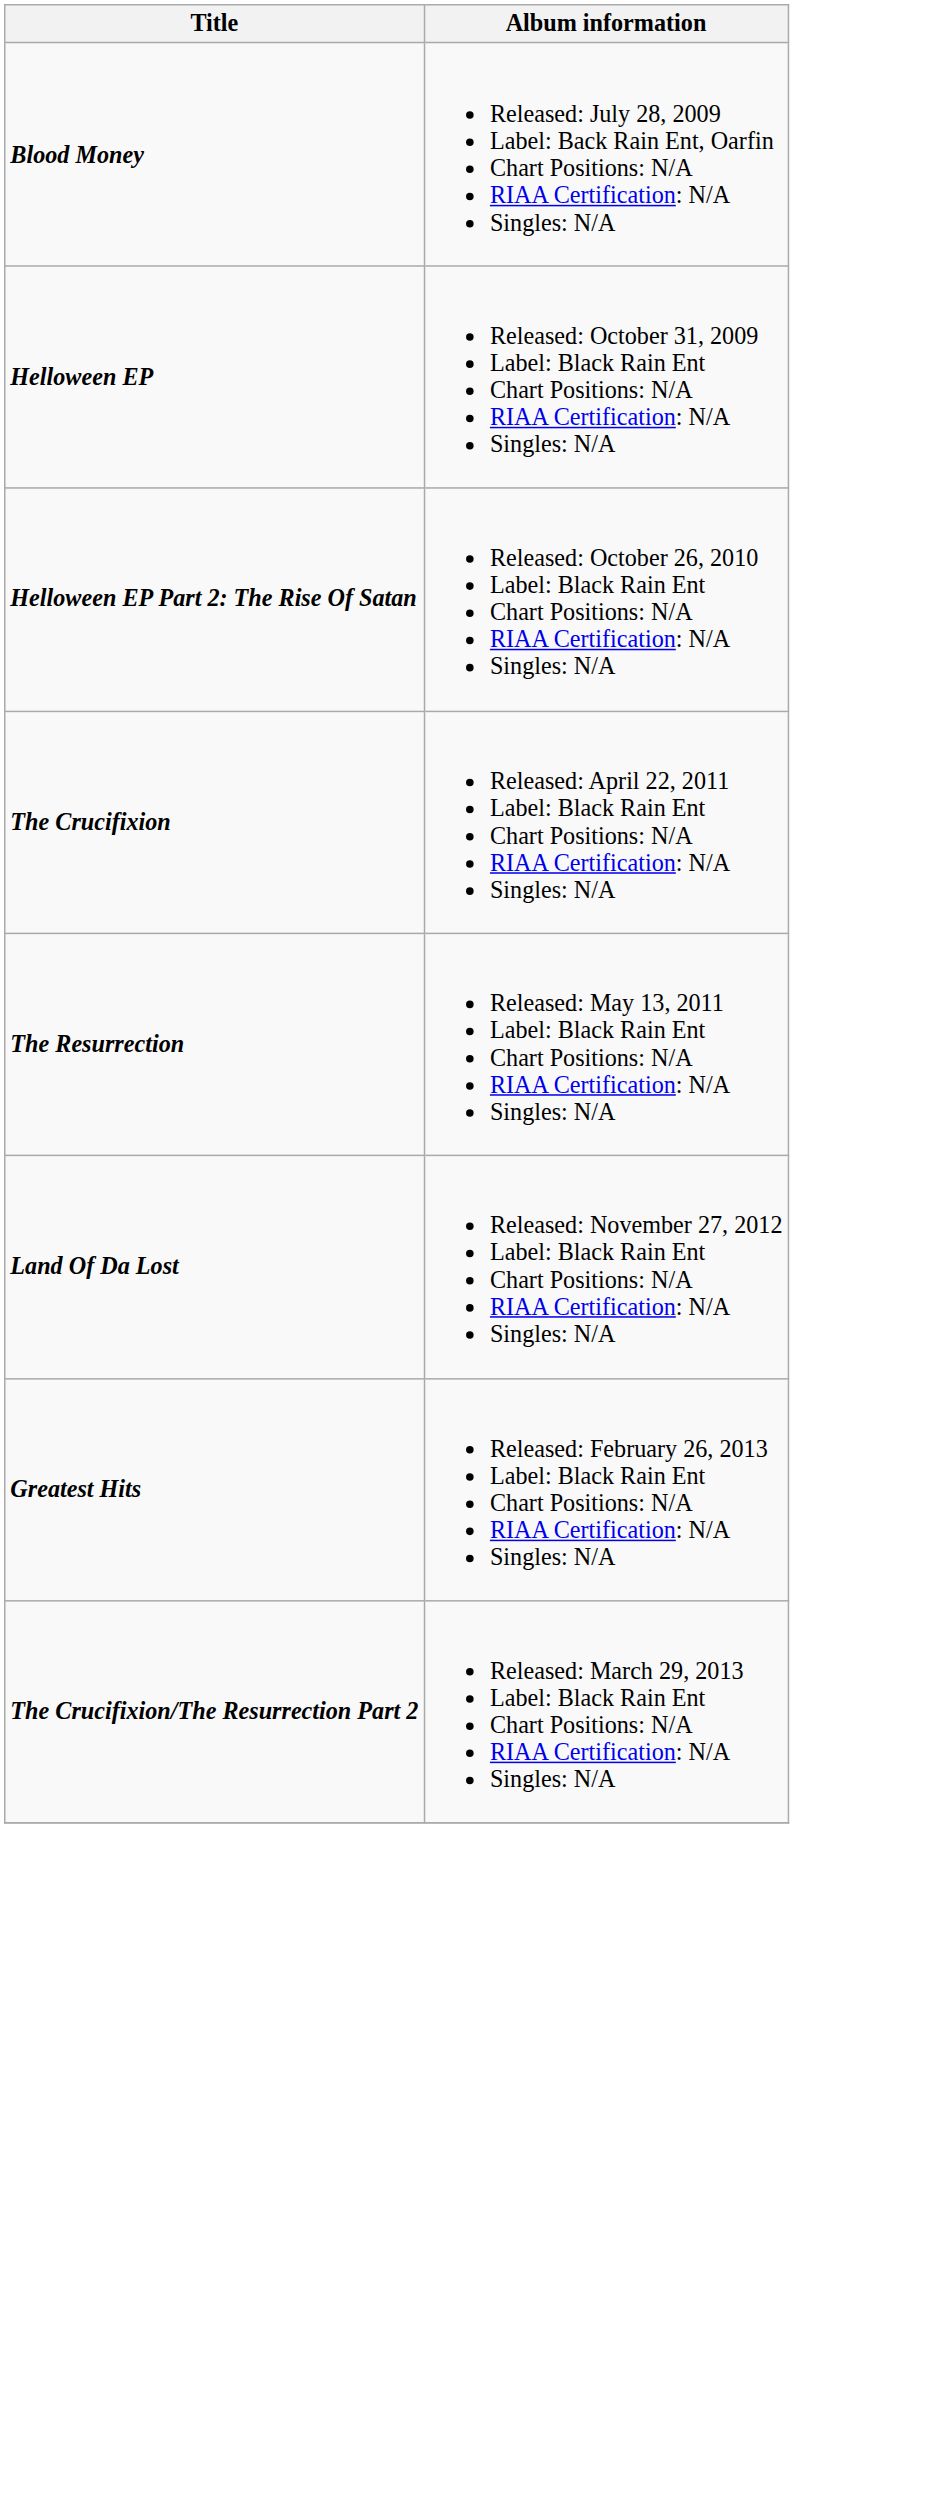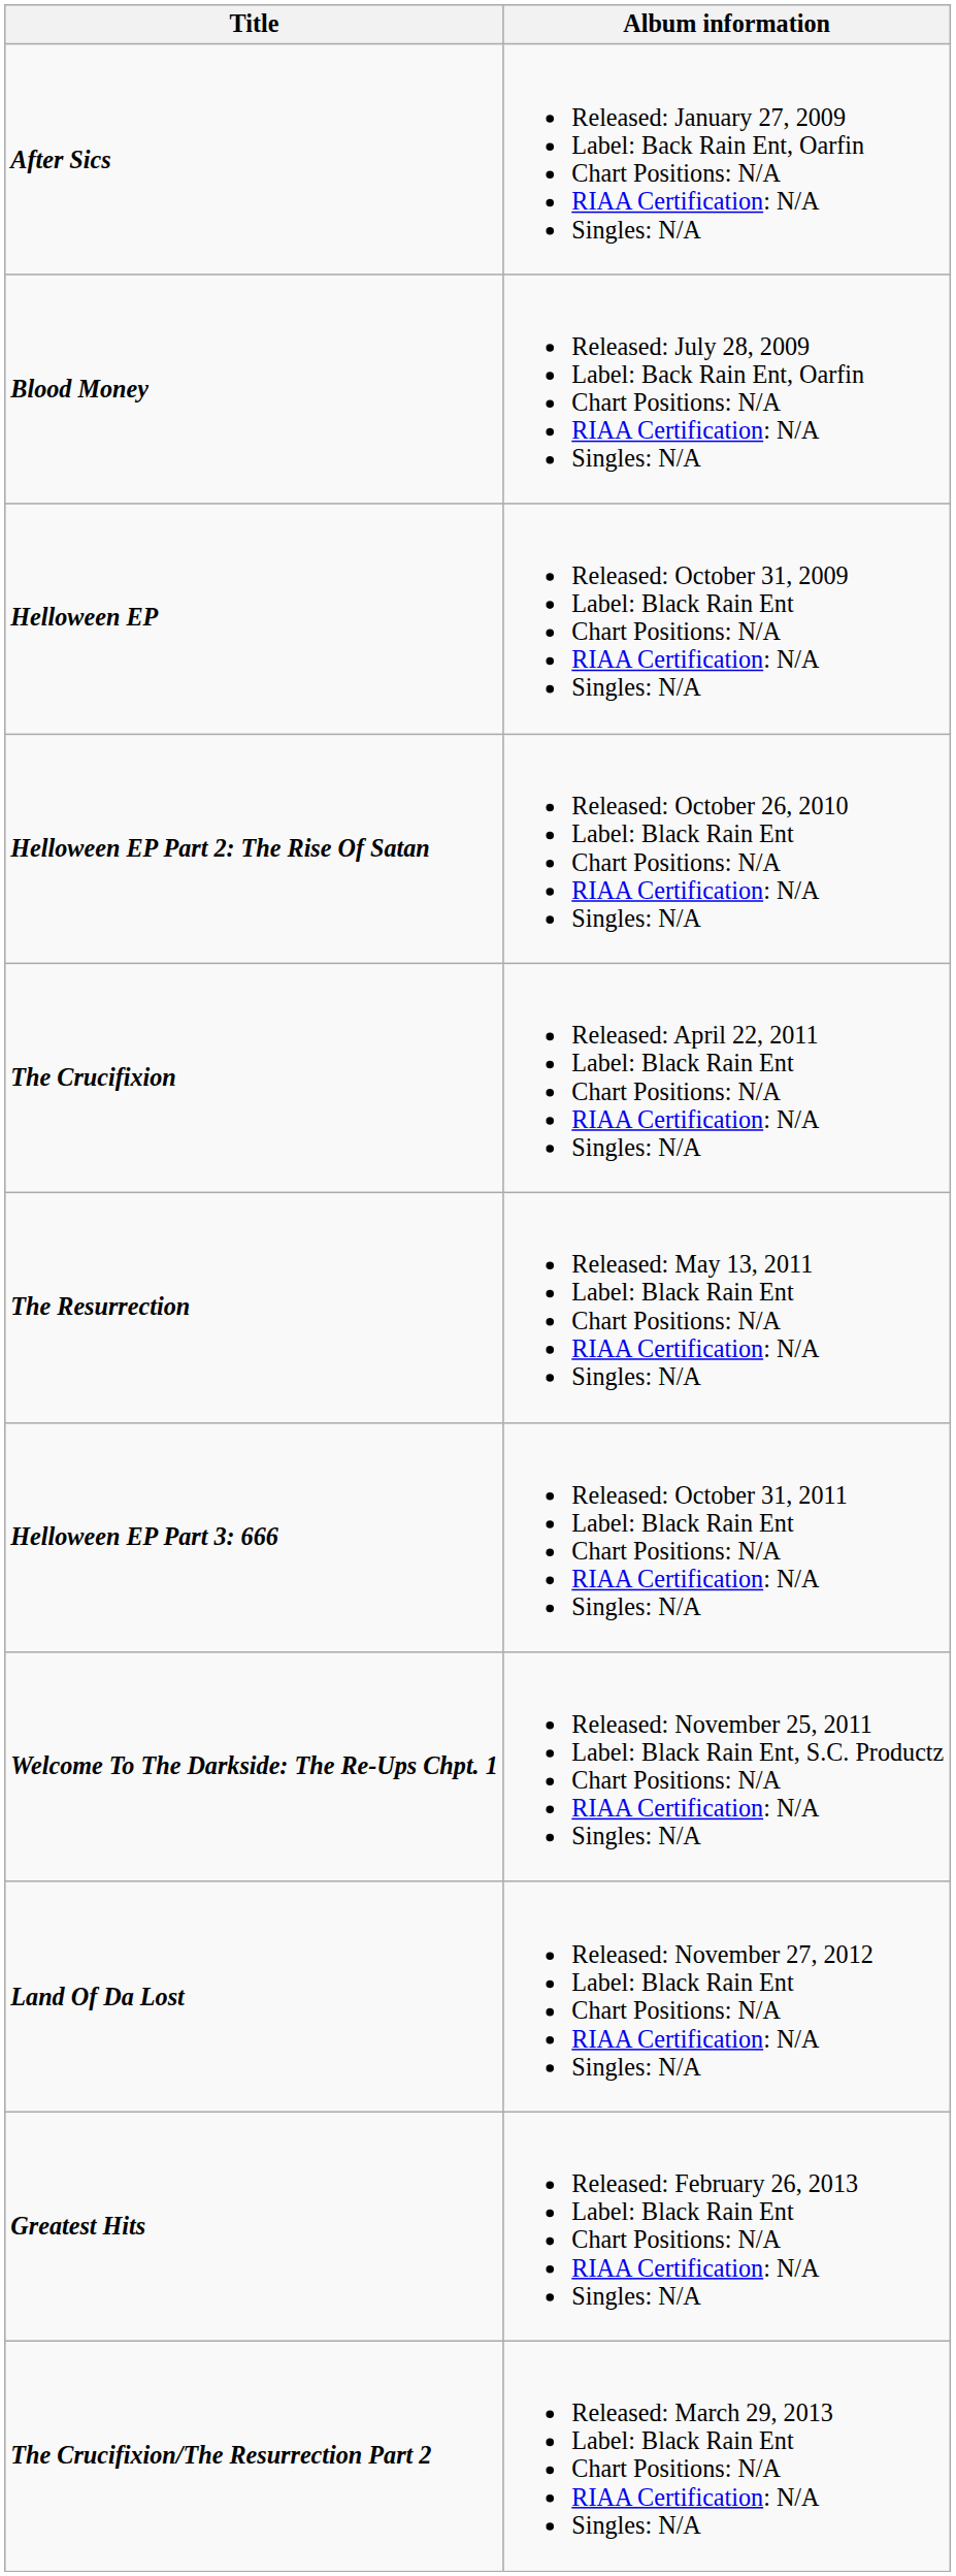+ row: After Sics | Released: January 27, 2009 Label: Back Rain Ent, Oarfin Chart Positions: N/A RIAA Certification: N/A Singles: N/A
+ row: Helloween EP Part 3: 666 | Released: October 31, 2011 Label: Black Rain Ent Chart Positions: N/A RIAA Certification: N/A Singles: N/A
+ row: Welcome To The Darkside: The Re-Ups Chpt. 1 | Released: November 25, 2011 Label: Black Rain Ent, S.C. Productz Chart Positions: N/A RIAA Certification: N/A Singles: N/A
